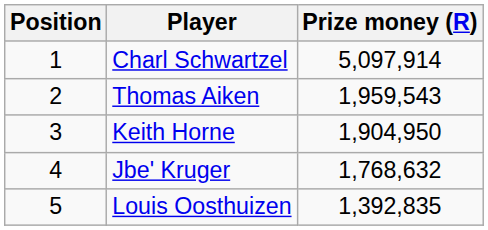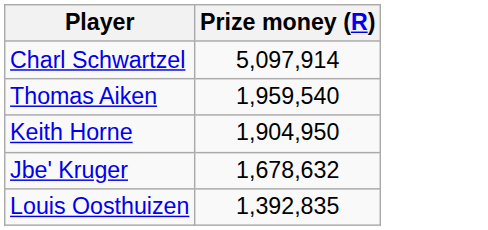- column: Position | 1 | 2 | 3 | 4 | 5
Thomas Aiken | Prize money (R): 1,959,543 -> 1,959,540
Jbe' Kruger | Prize money (R): 1,768,632 -> 1,678,632
